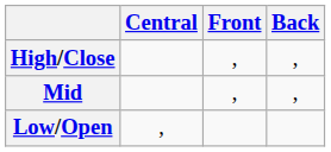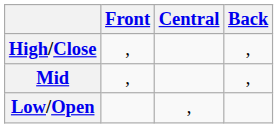columns swapped: Front <-> Central
